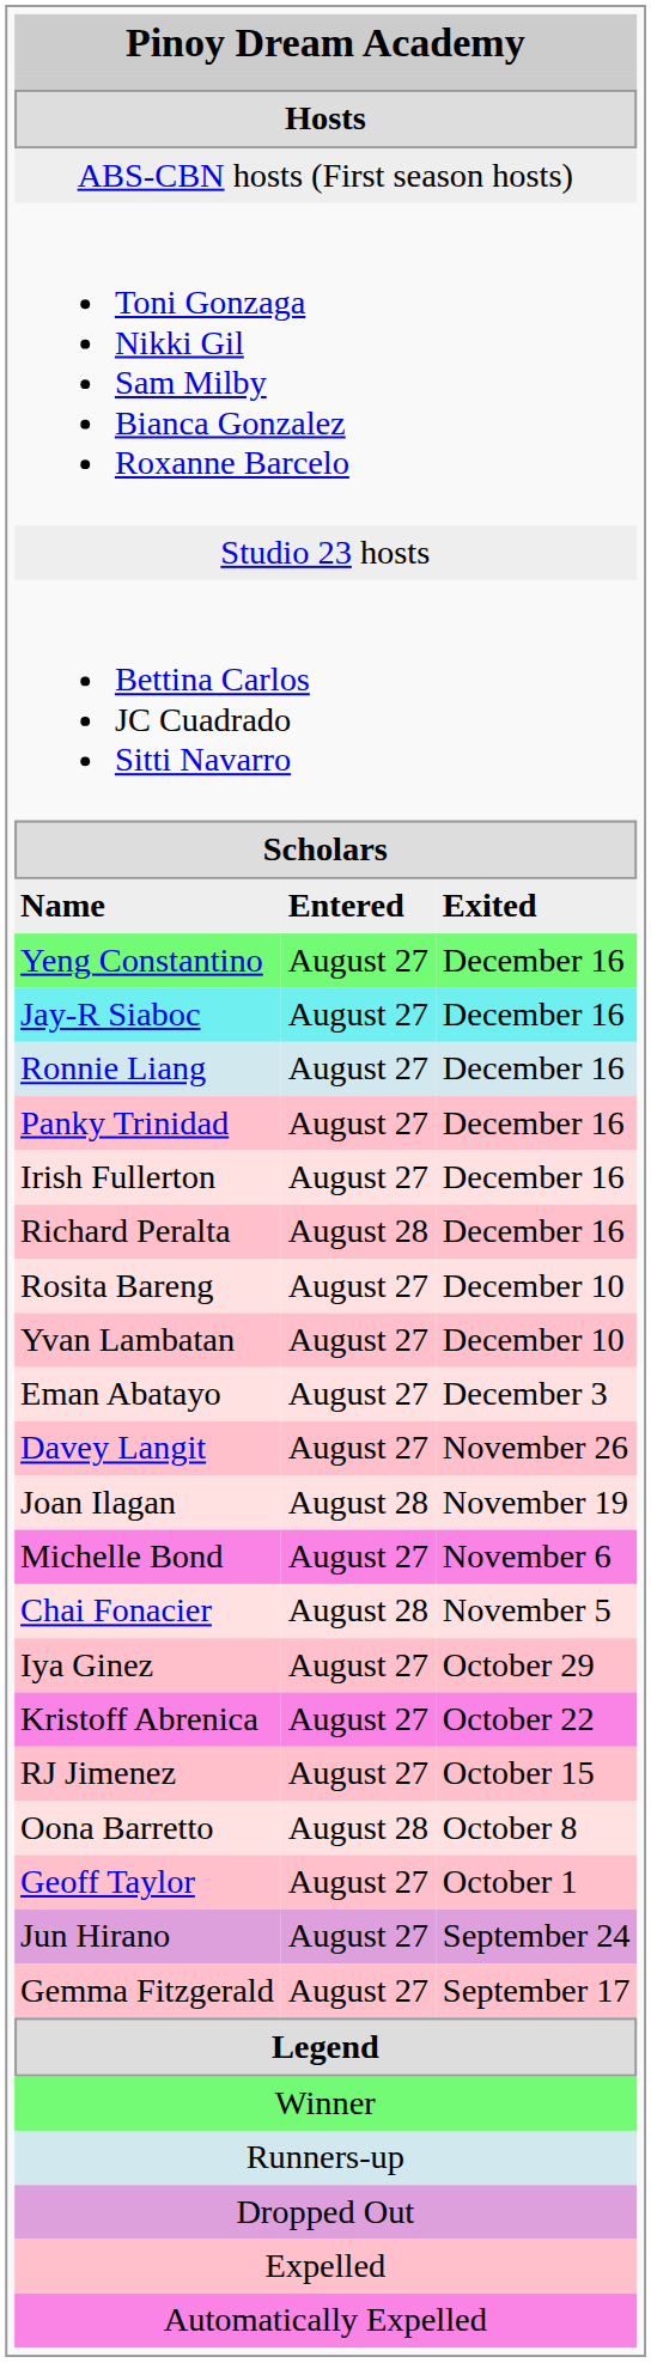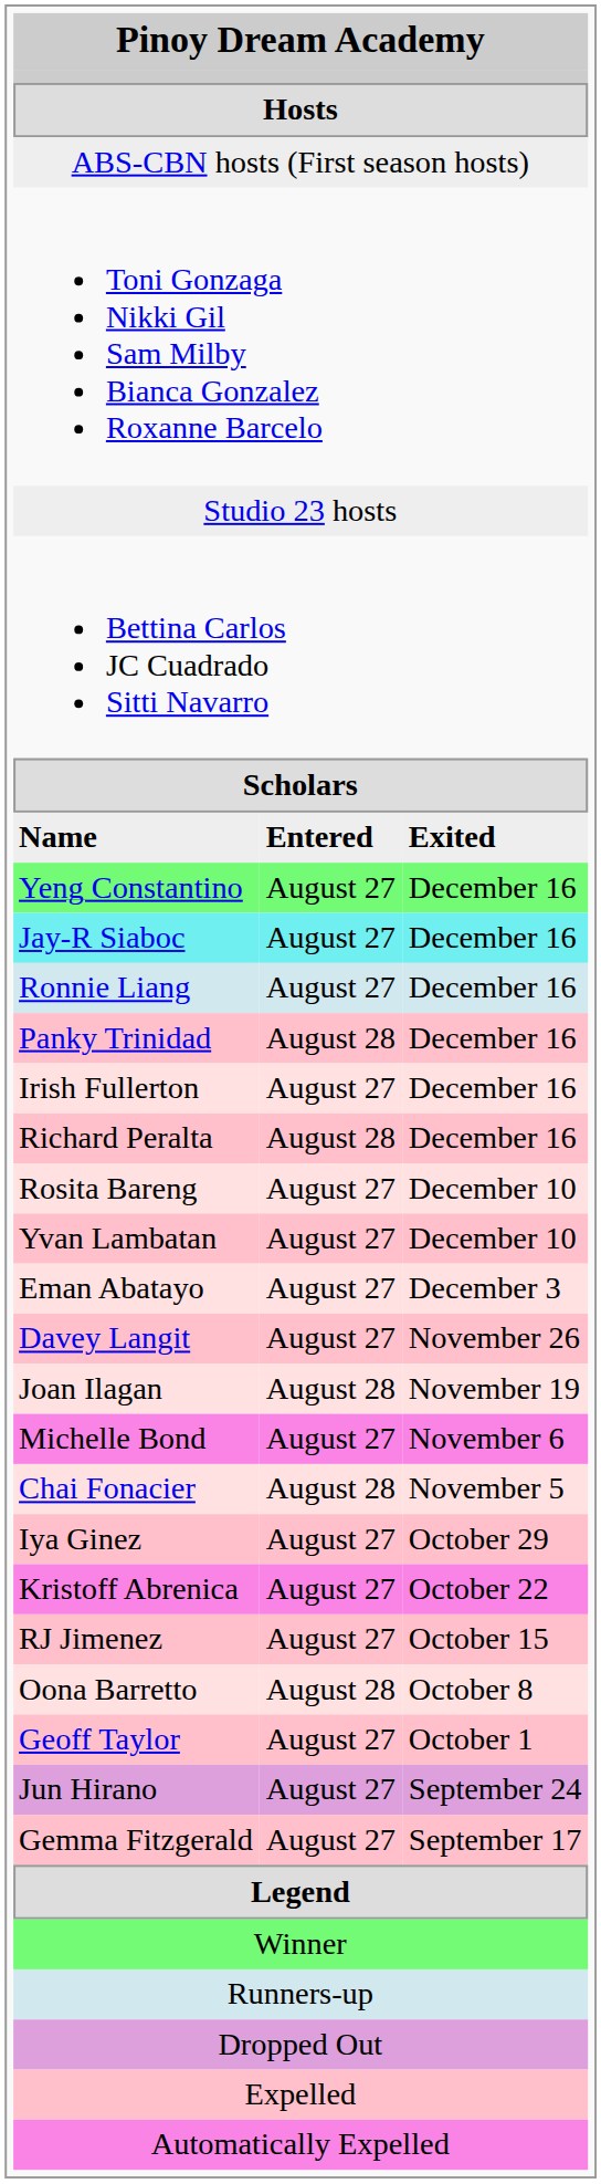Panky Trinidad | column 2: August 27 -> August 28
